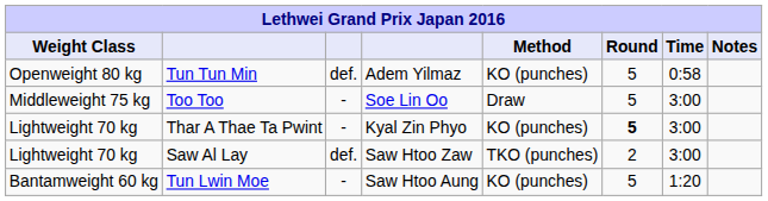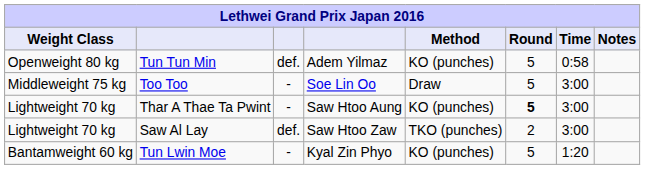Thar A Thae Ta Pwint | column 4: Kyal Zin Phyo -> Saw Htoo Aung
Tun Lwin Moe | column 4: Saw Htoo Aung -> Kyal Zin Phyo
